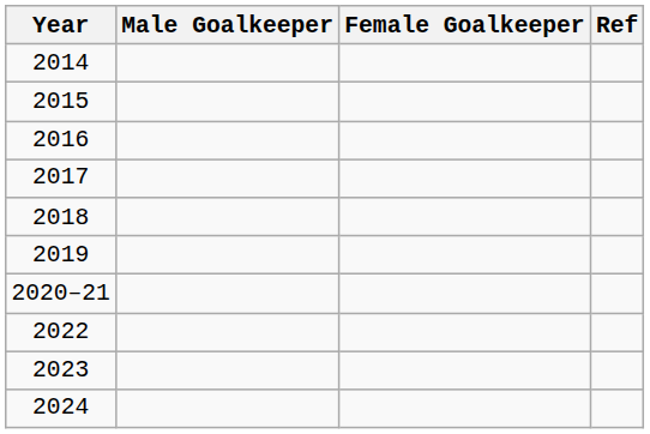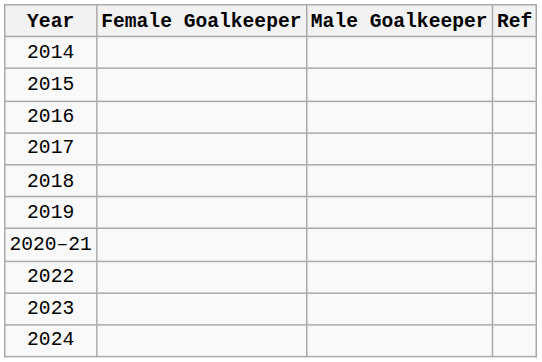columns swapped: Male Goalkeeper <-> Female Goalkeeper
